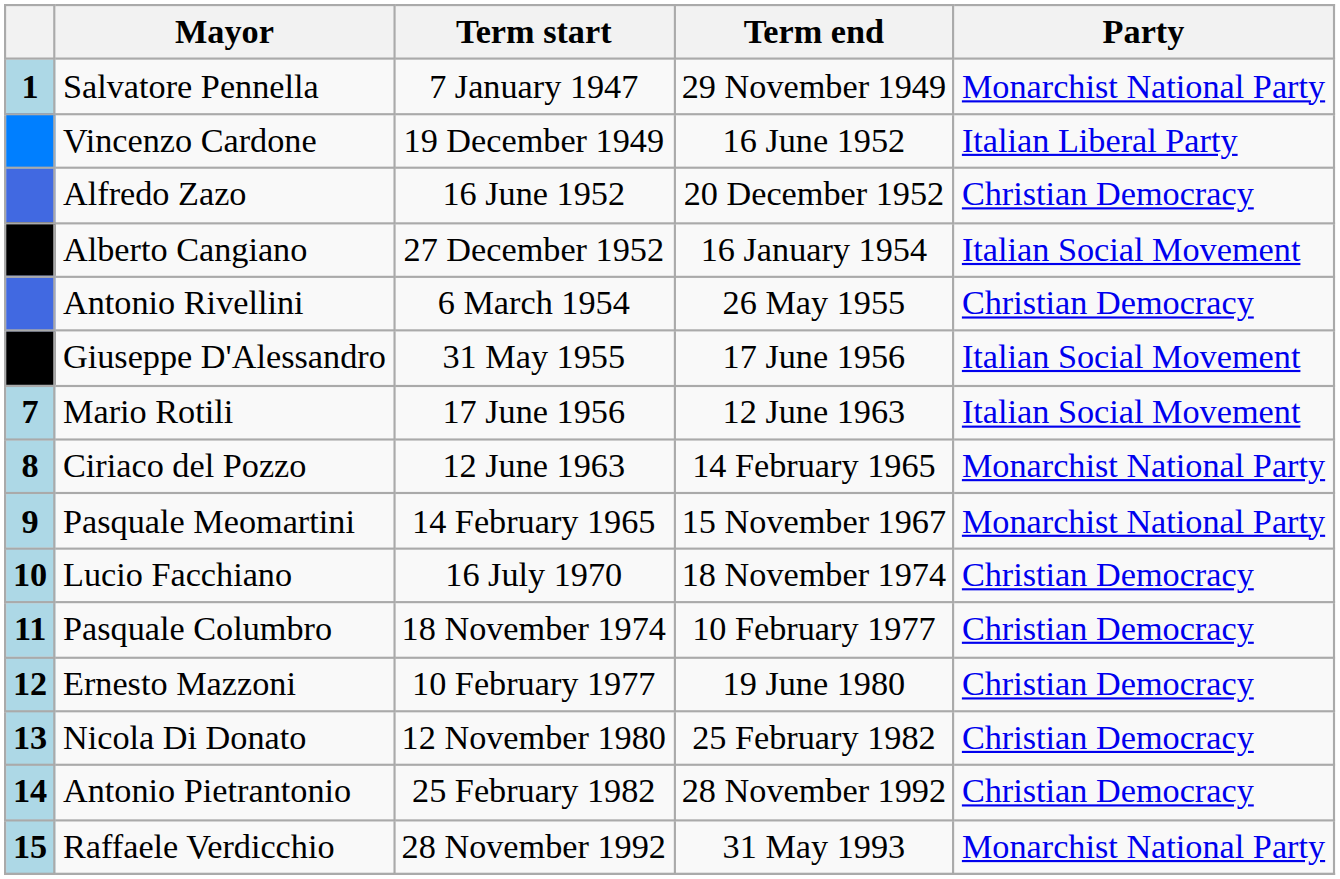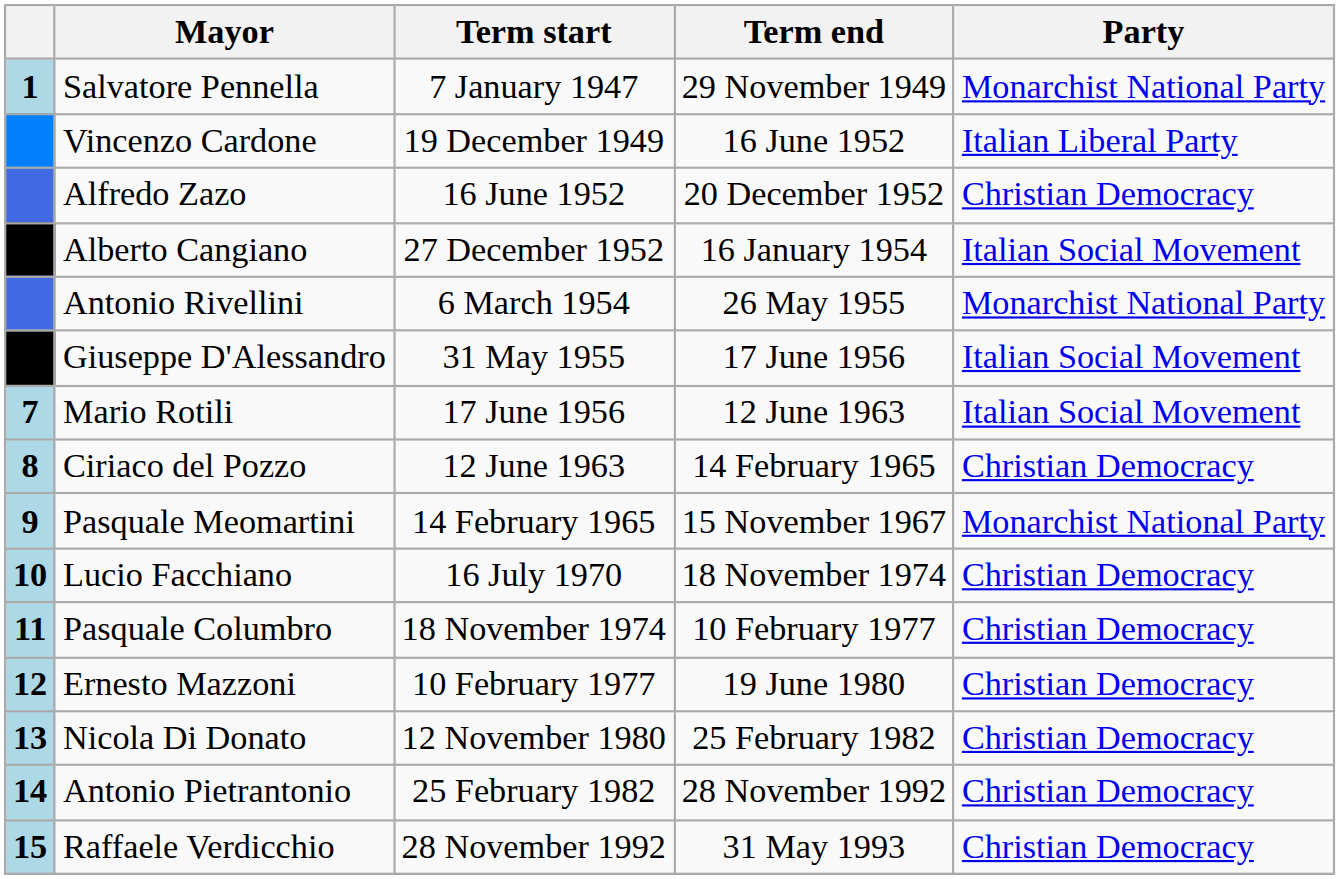Antonio Rivellini | Party: Christian Democracy -> Monarchist National Party
Ciriaco del Pozzo | Party: Monarchist National Party -> Christian Democracy
Raffaele Verdicchio | Party: Monarchist National Party -> Christian Democracy
